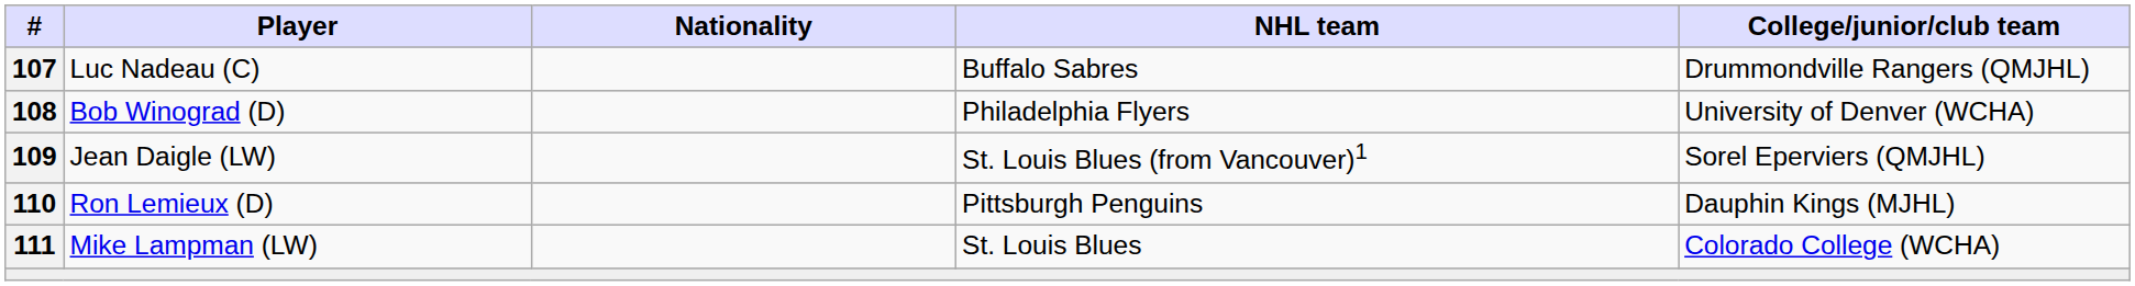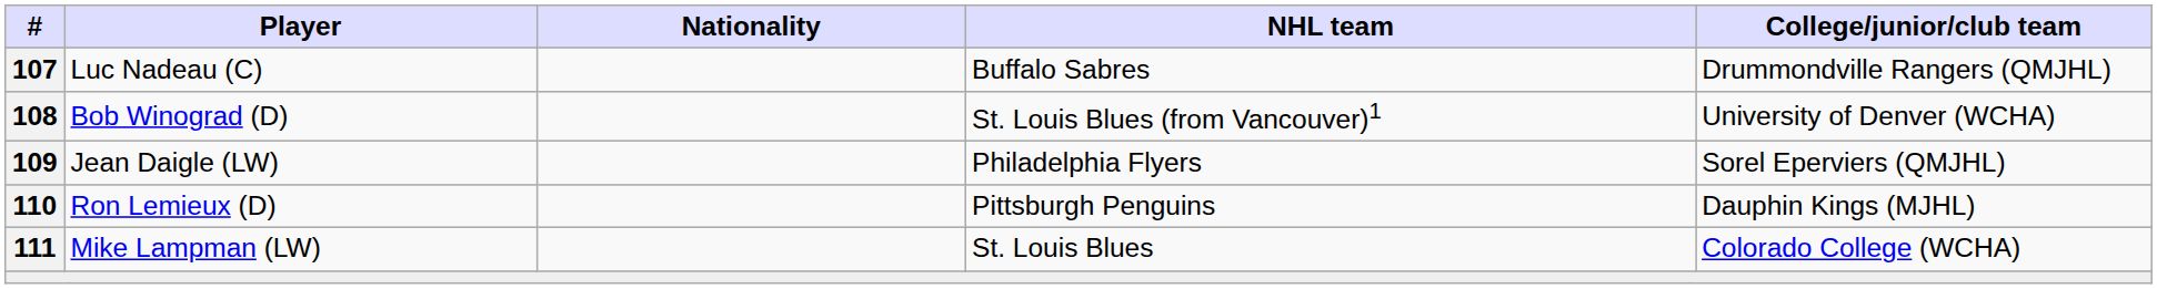Bob Winograd (D) | NHL team: Philadelphia Flyers -> St. Louis Blues (from Vancouver)1
Jean Daigle (LW) | NHL team: St. Louis Blues (from Vancouver)1 -> Philadelphia Flyers
